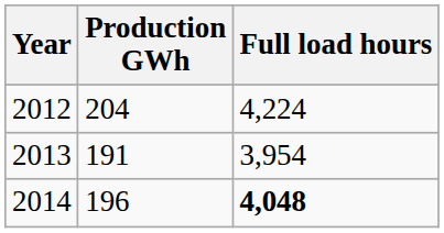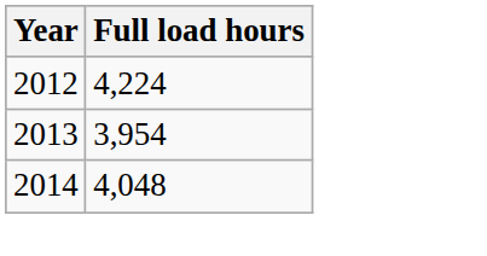- column: Production GWh | 204 | 191 | 196
2014 | Full load hours: bold -> normal
